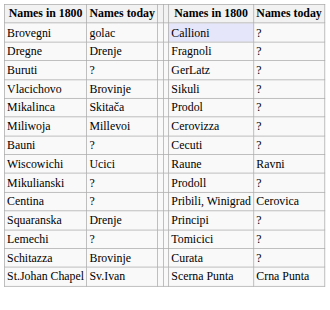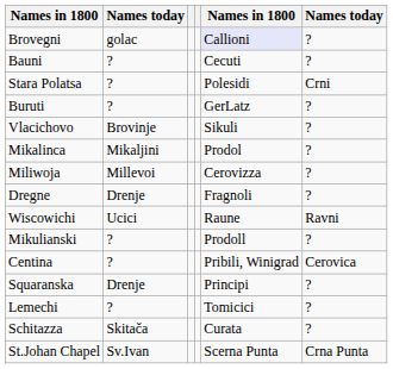rows swapped: Bauni <-> Dregne
+ row: Stara Polatsa | ? | Polesidi | Crni
Mikalinca | column 2: Skitača -> Mikaljini
Schitazza | column 2: Brovinje -> Skitača
